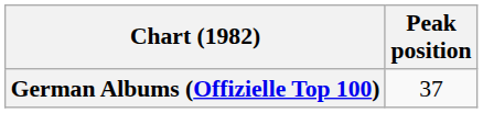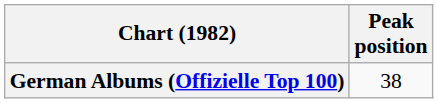German Albums (Offizielle Top 100) | Peak position: 37 -> 38
